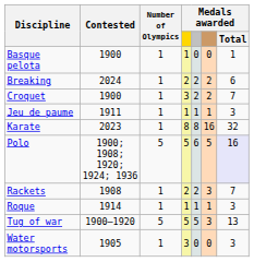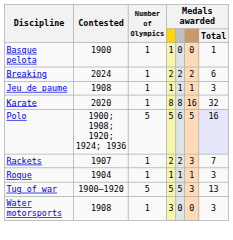- row: Croquet | 1900 | 1 | 3 | 2 | 2 | 7
Jeu de paume | Contested: 1911 -> 1908
Karate | Contested: 2023 -> 2020
Rackets | Contested: 1908 -> 1907
Roque | Contested: 1914 -> 1904
Water motorsports | Contested: 1905 -> 1908
